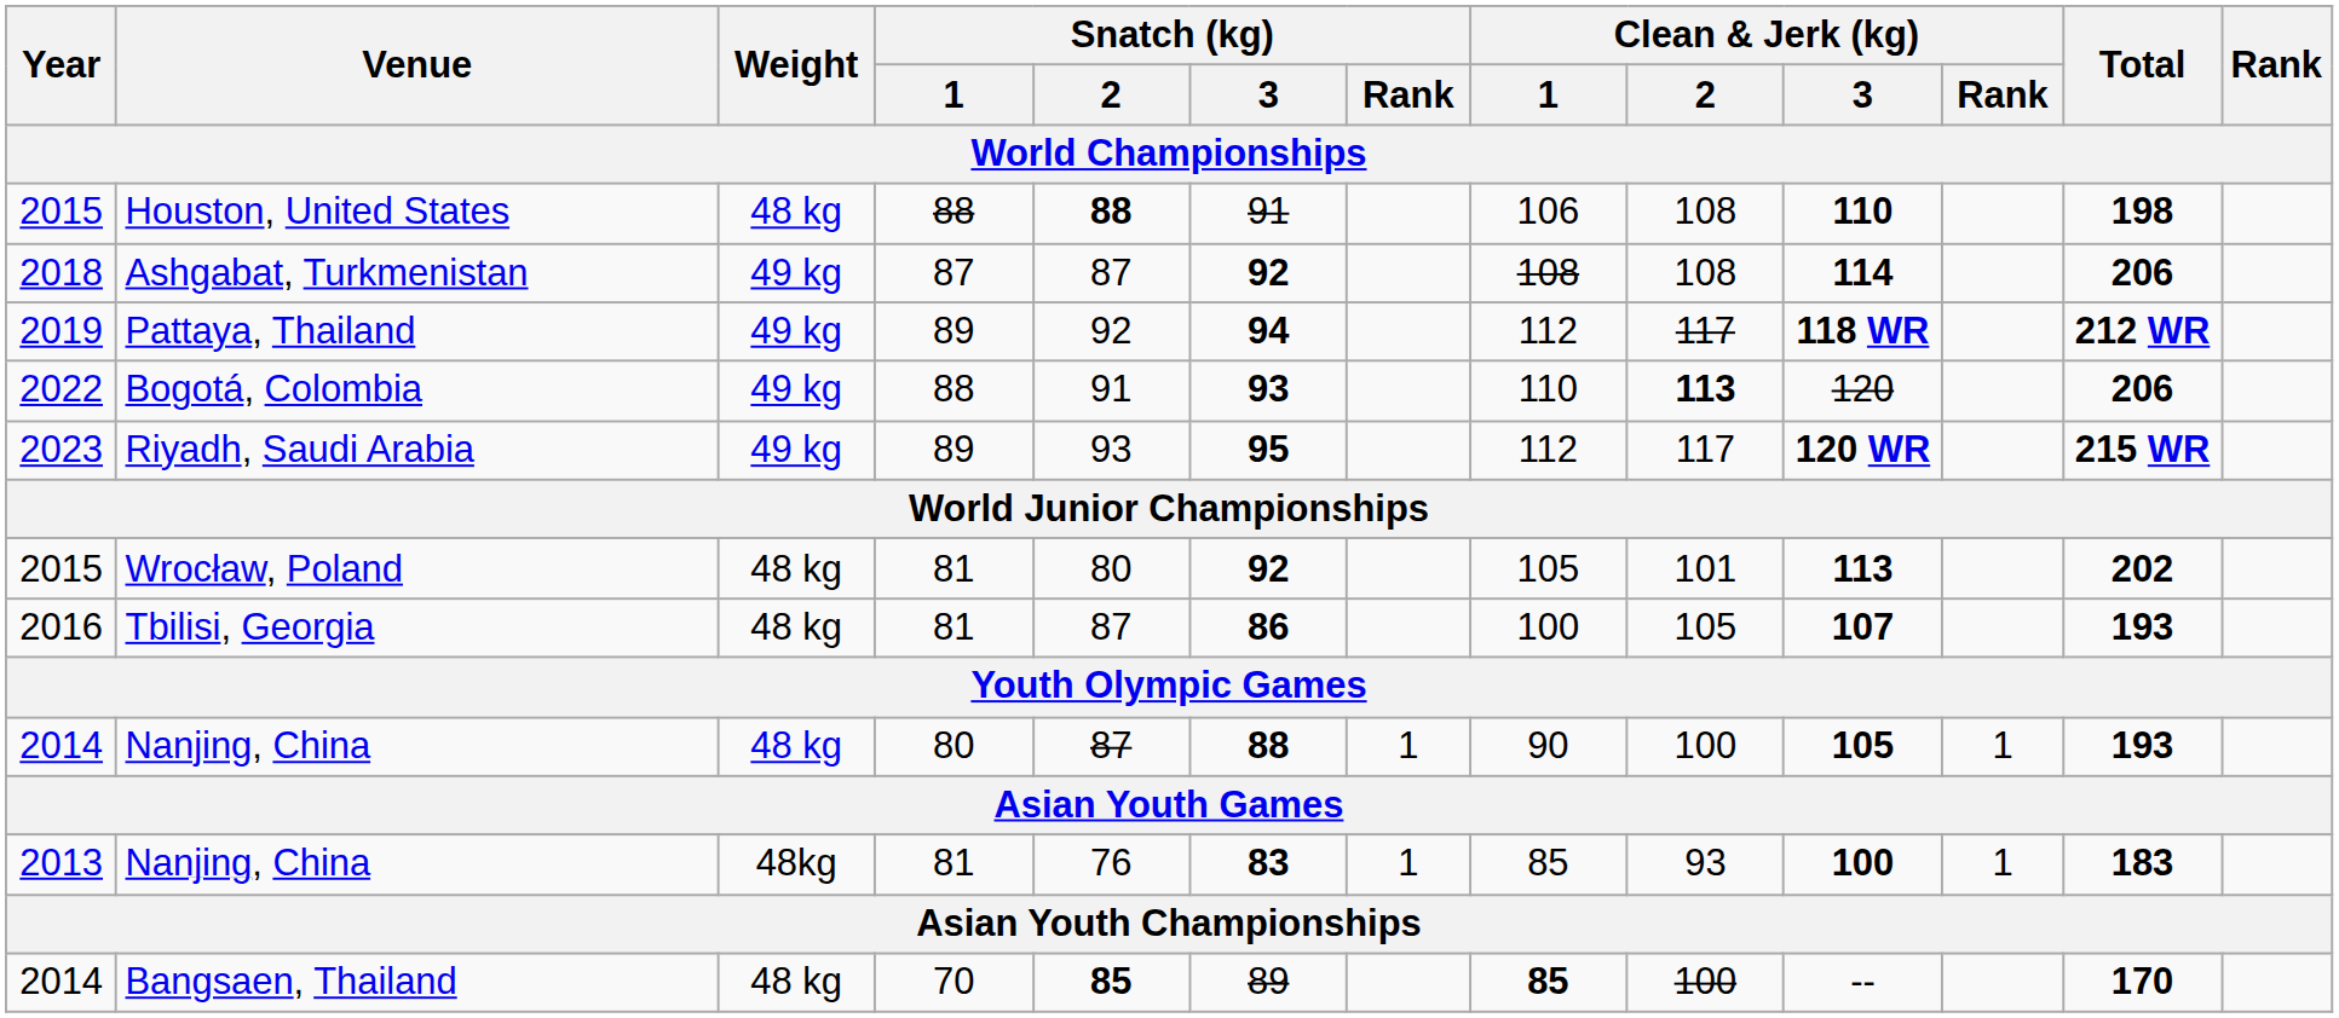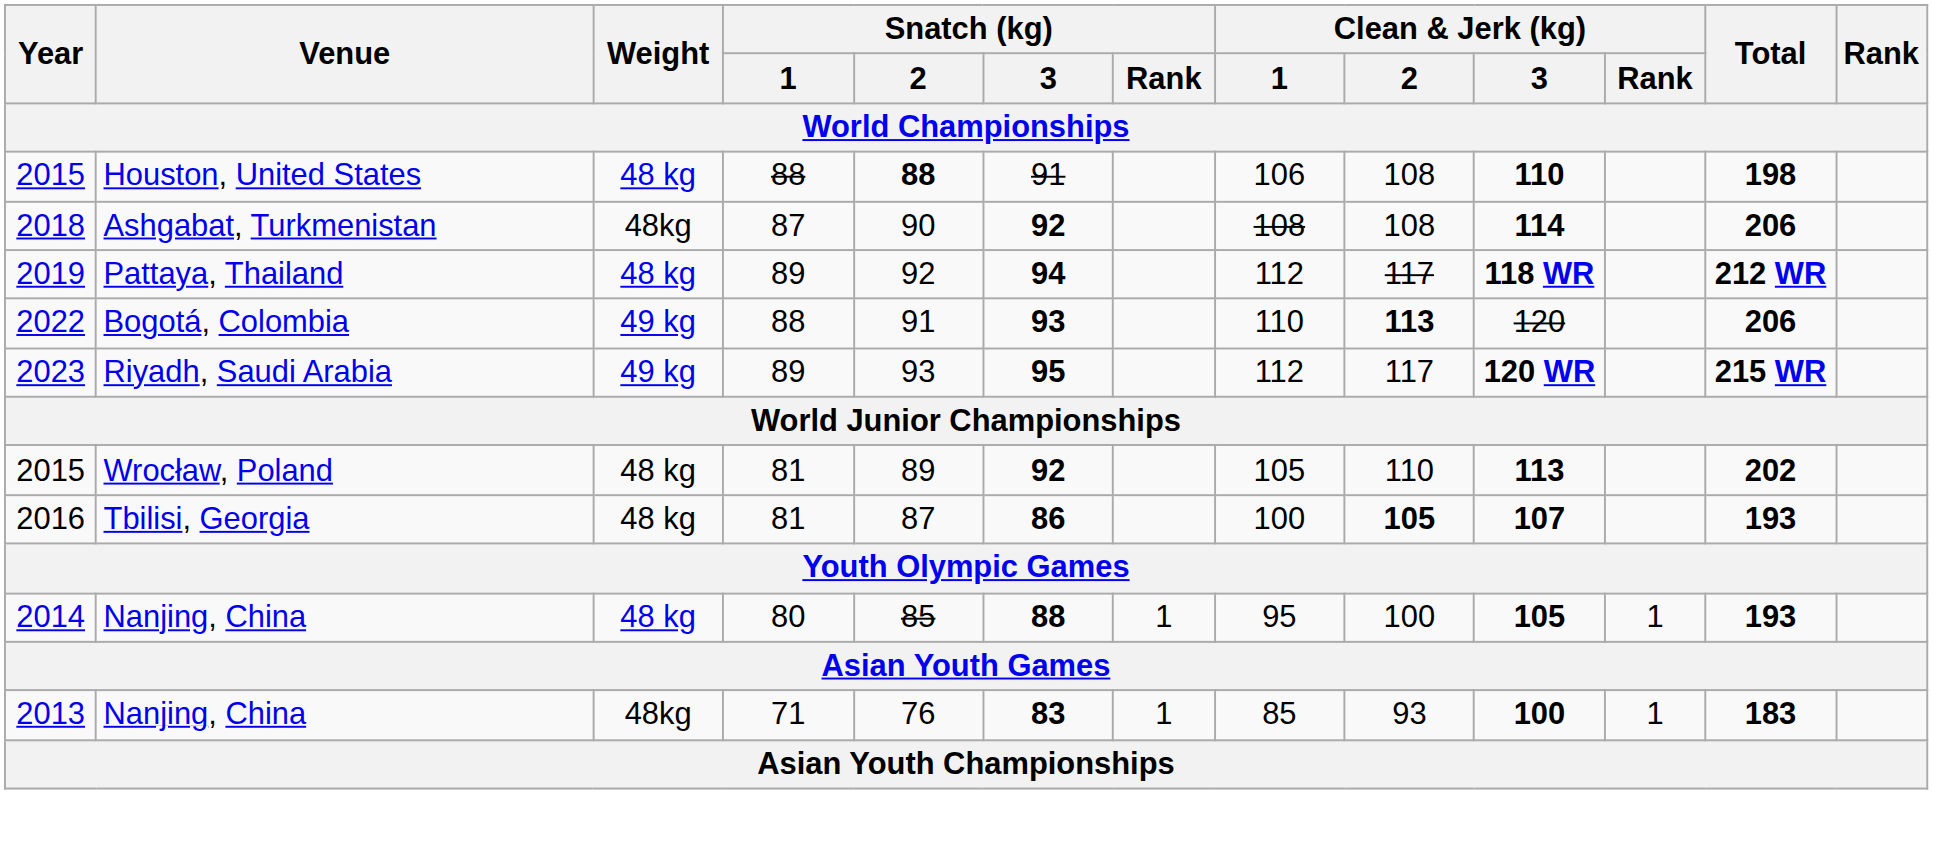Ashgabat, Turkmenistan | Weight: 49 kg -> 48kg
Ashgabat, Turkmenistan | Snatch (kg) / 2: 87 -> 90
Pattaya, Thailand | Weight: 49 kg -> 48 kg
Wrocław, Poland | Snatch (kg) / 2: 80 -> 89
Wrocław, Poland | Clean & Jerk (kg) / 2: 101 -> 110
Tbilisi, Georgia | Clean & Jerk (kg) / 2: normal -> bold
2014 / Nanjing, China | Snatch (kg) / 2: 87 -> 85
2014 / Nanjing, China | Clean & Jerk (kg) / 1: 90 -> 95
2013 / Nanjing, China | Snatch (kg) / 1: 81 -> 71
- row: 2014 | Bangsaen, Thailand | 48 kg | 70 | 85 | 89 | 85 | 100 | -- | 170
